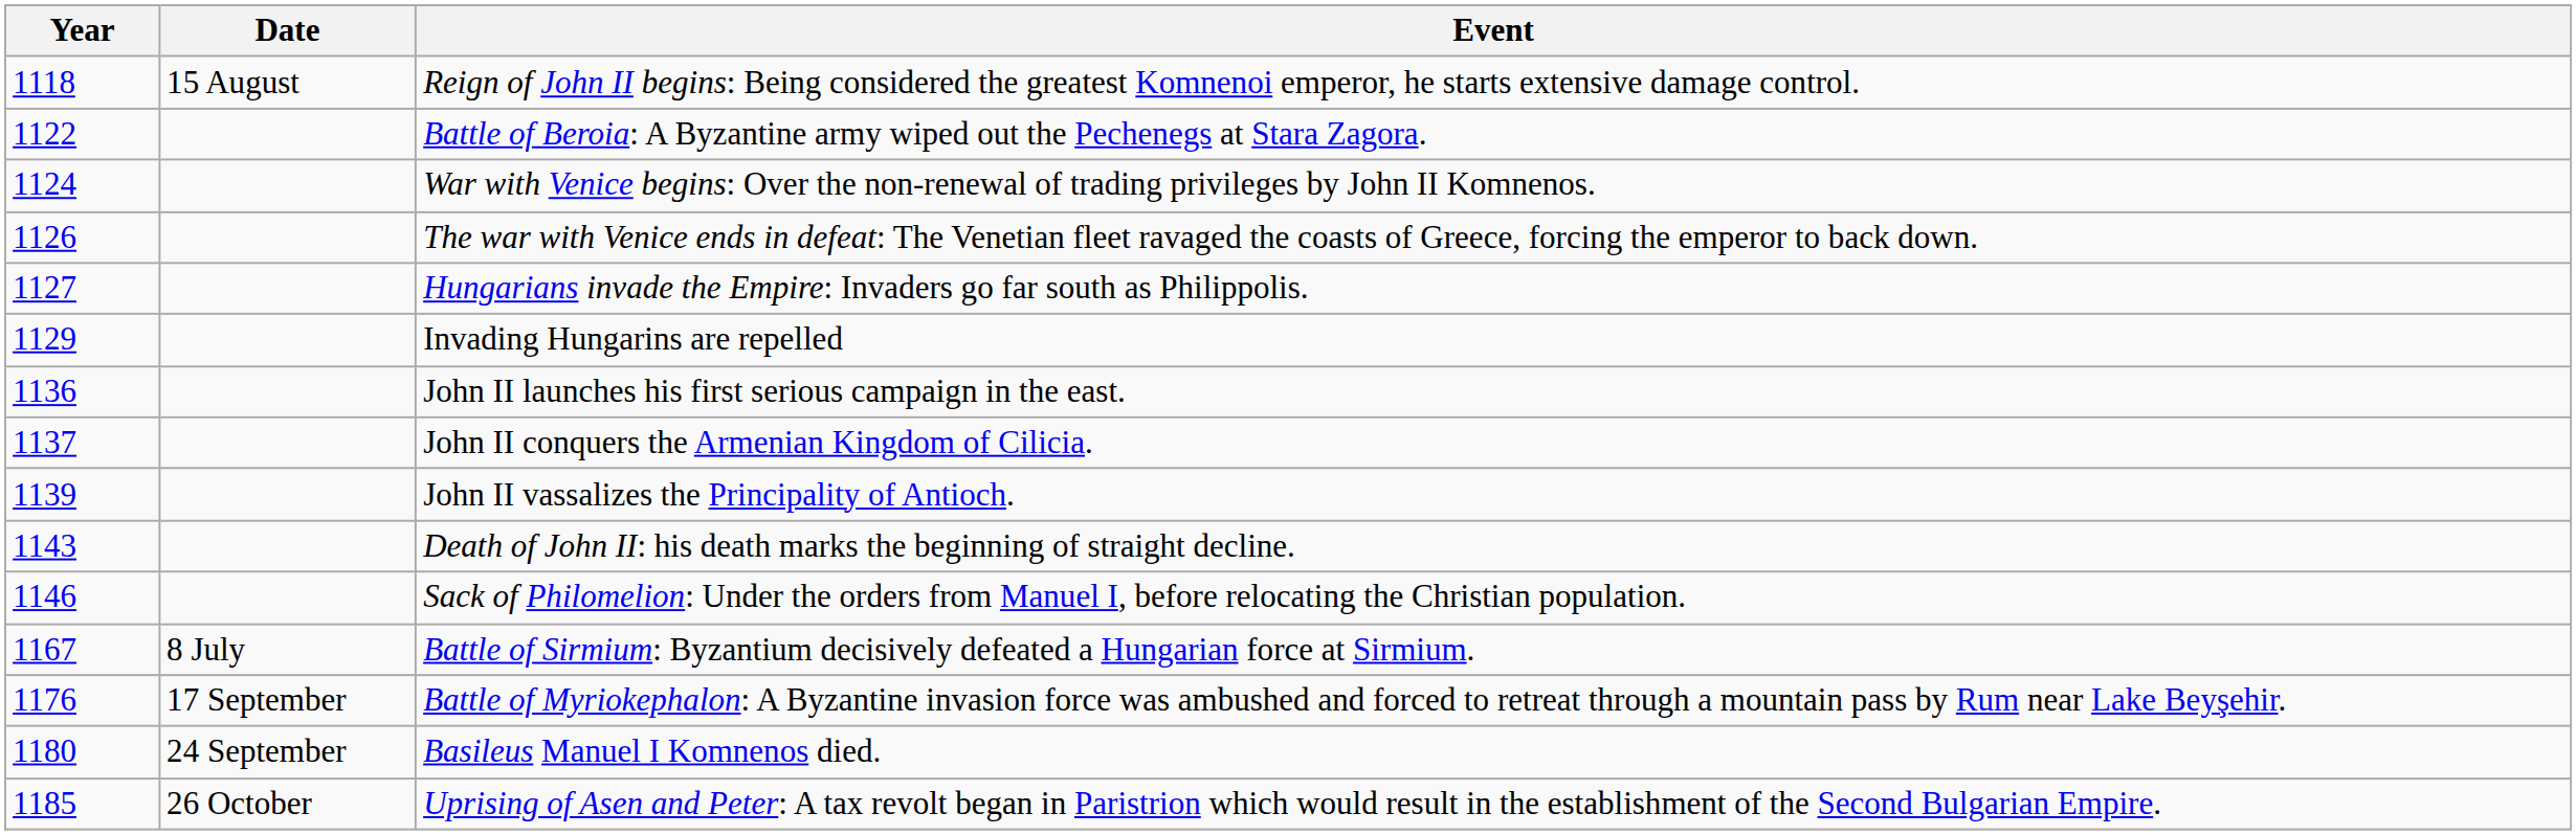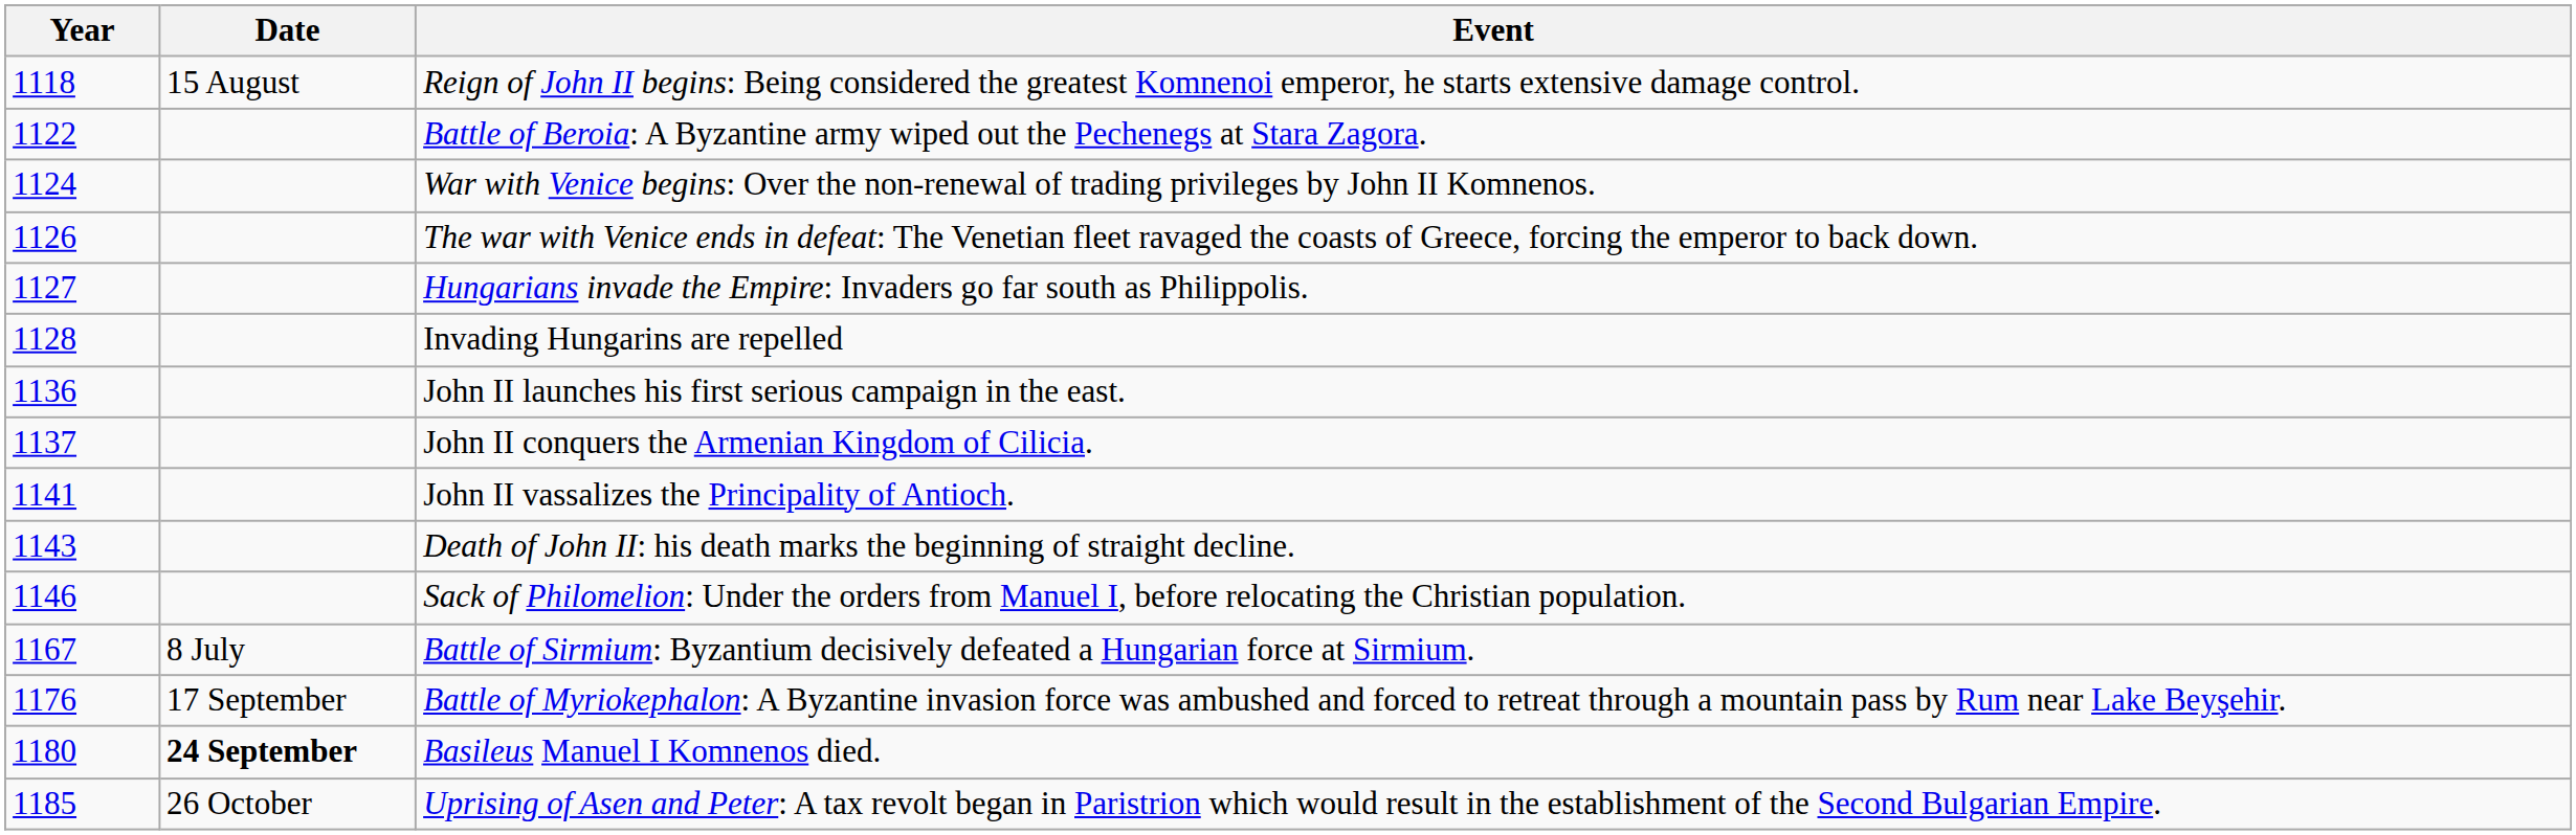Invading Hungarins are repelled | Year: 1129 -> 1128
John II vassalizes the Principality of Antioch. | Year: 1139 -> 1141
Basileus Manuel I Komnenos died. | Date: normal -> bold
